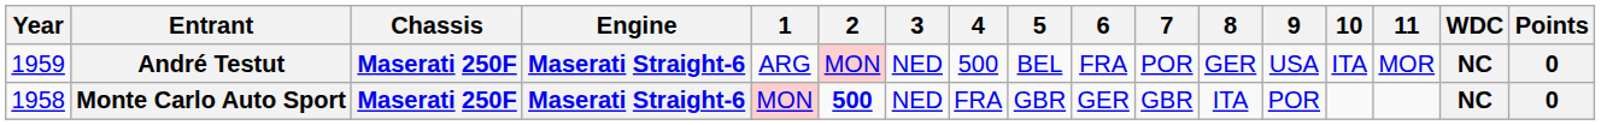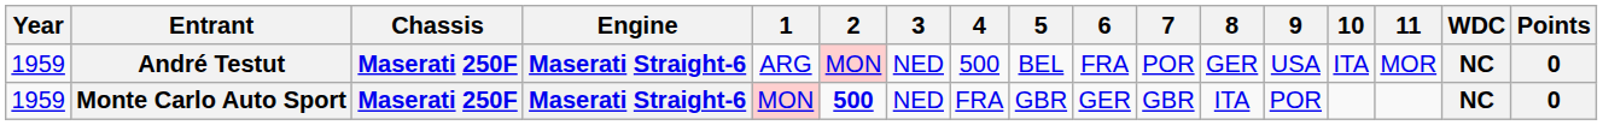Monte Carlo Auto Sport | Year: 1958 -> 1959
